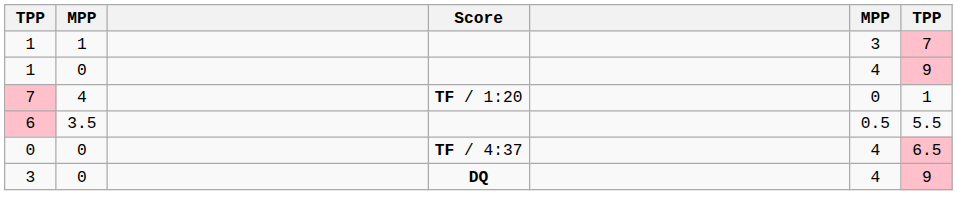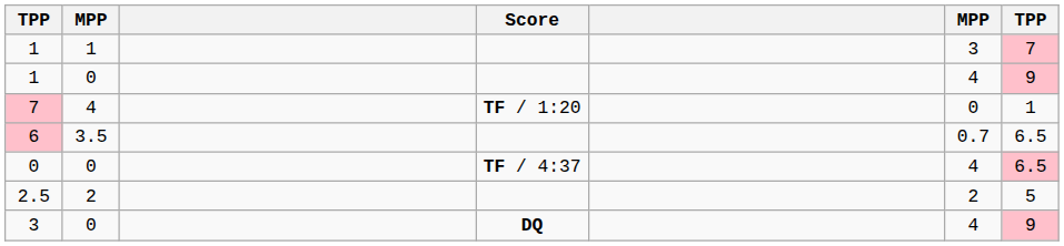6 | column 6: 0.5 -> 0.7
6 | column 7: 5.5 -> 6.5
+ row: 2.5 | 2 | 2 | 5
